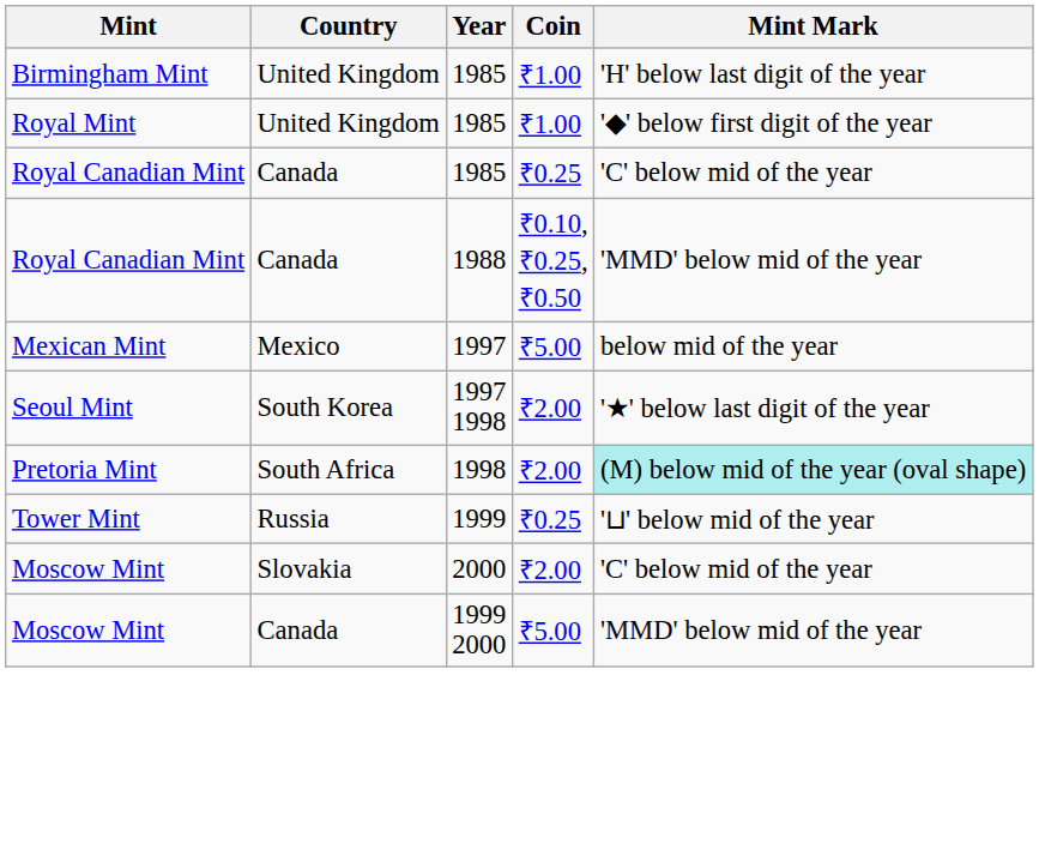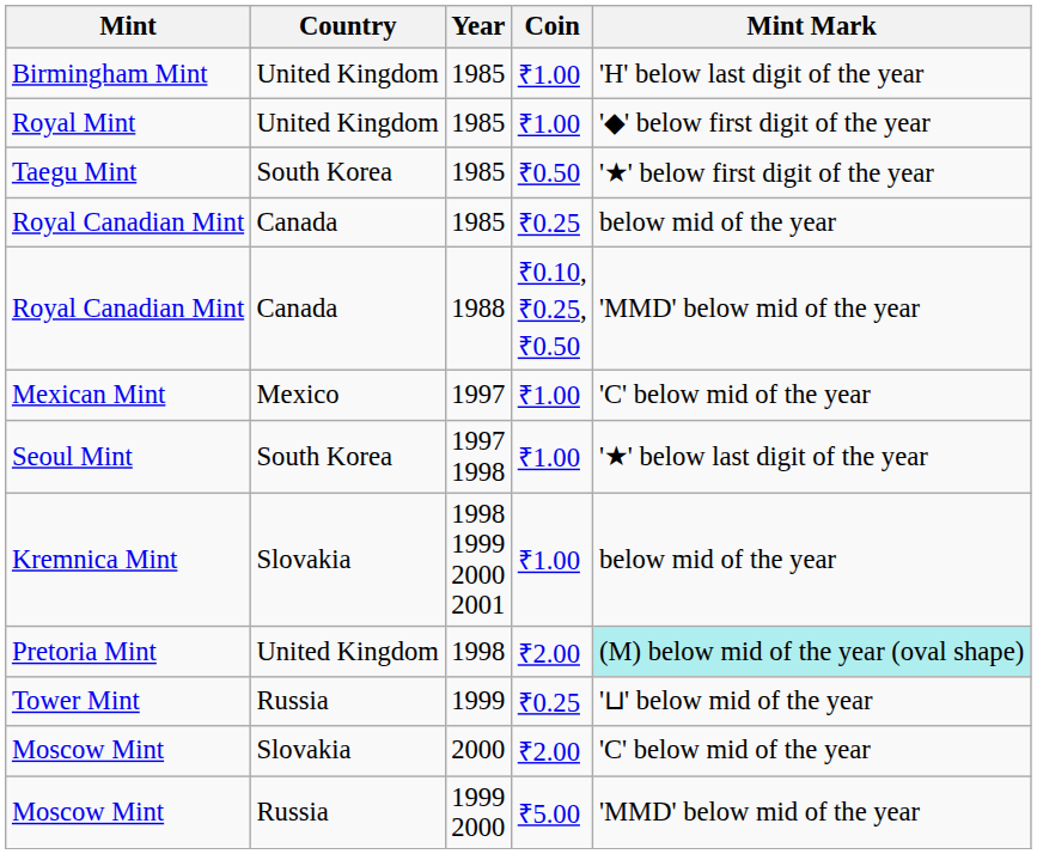+ row: Taegu Mint | South Korea | 1985 | ₹0.50 | '★' below first digit of the year
Royal Canadian Mint / 1985 | Mint Mark: 'C' below mid of the year -> below mid of the year
Mexican Mint | Coin: ₹5.00 -> ₹1.00
Mexican Mint | Mint Mark: below mid of the year -> 'C' below mid of the year
Seoul Mint | Coin: ₹2.00 -> ₹1.00
+ row: Kremnica Mint | Slovakia | 1998 1999 2000 2001 | ₹1.00 | below mid of the year
Pretoria Mint | Country: South Africa -> United Kingdom
Moscow Mint / 1999 2000 | Country: Canada -> Russia
